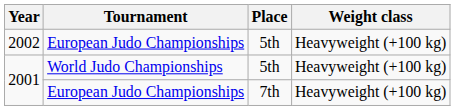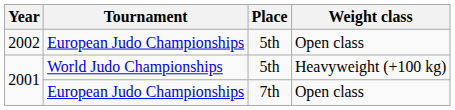2002 | Weight class: Heavyweight (+100 kg) -> Open class
2001 / European Judo Championships | Weight class: Heavyweight (+100 kg) -> Open class
